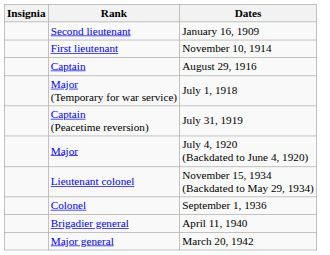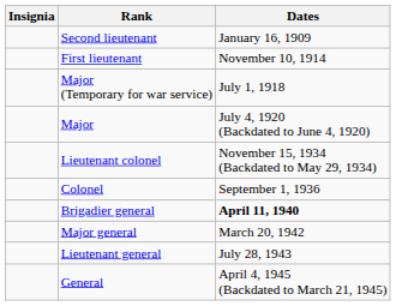- row: Captain | August 29, 1916
- row: Captain (Peacetime reversion) | July 31, 1919
Brigadier general | Dates: normal -> bold
+ row: Lieutenant general | July 28, 1943
+ row: General | April 4, 1945 (Backdated to March 21, 1945)
